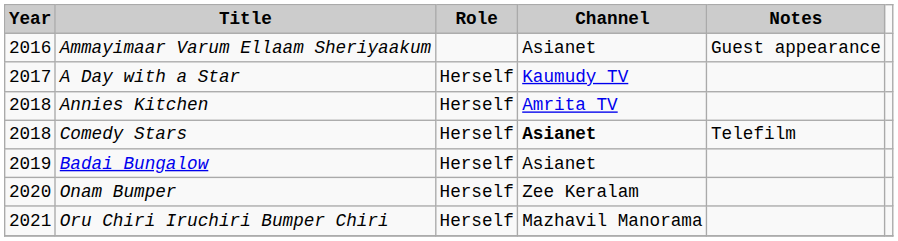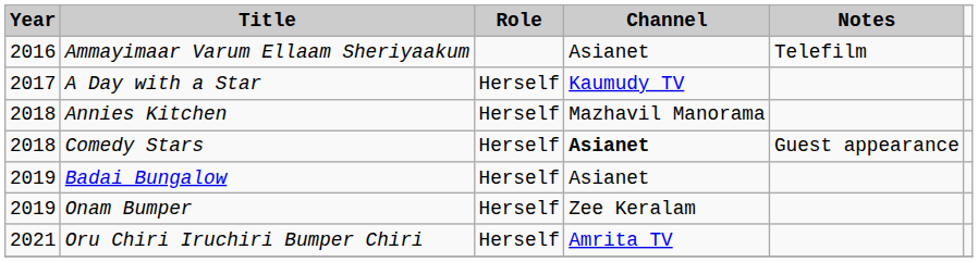Ammayimaar Varum Ellaam Sheriyaakum | Notes: Guest appearance -> Telefilm
Annies Kitchen | Channel: Amrita TV -> Mazhavil Manorama
Comedy Stars | Notes: Telefilm -> Guest appearance
Onam Bumper | Year: 2020 -> 2019
Oru Chiri Iruchiri Bumper Chiri | Channel: Mazhavil Manorama -> Amrita TV
